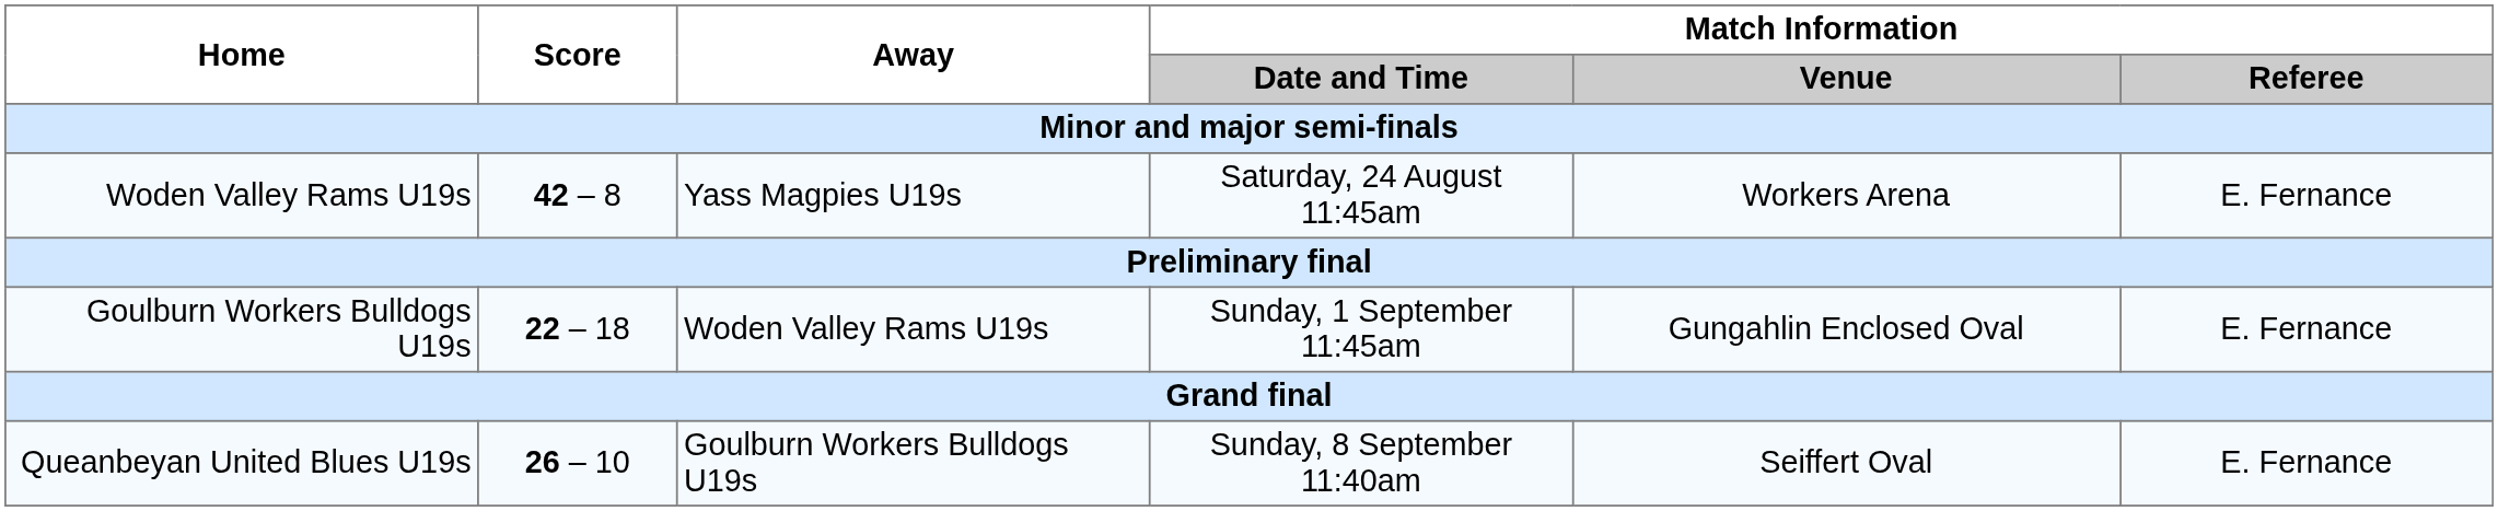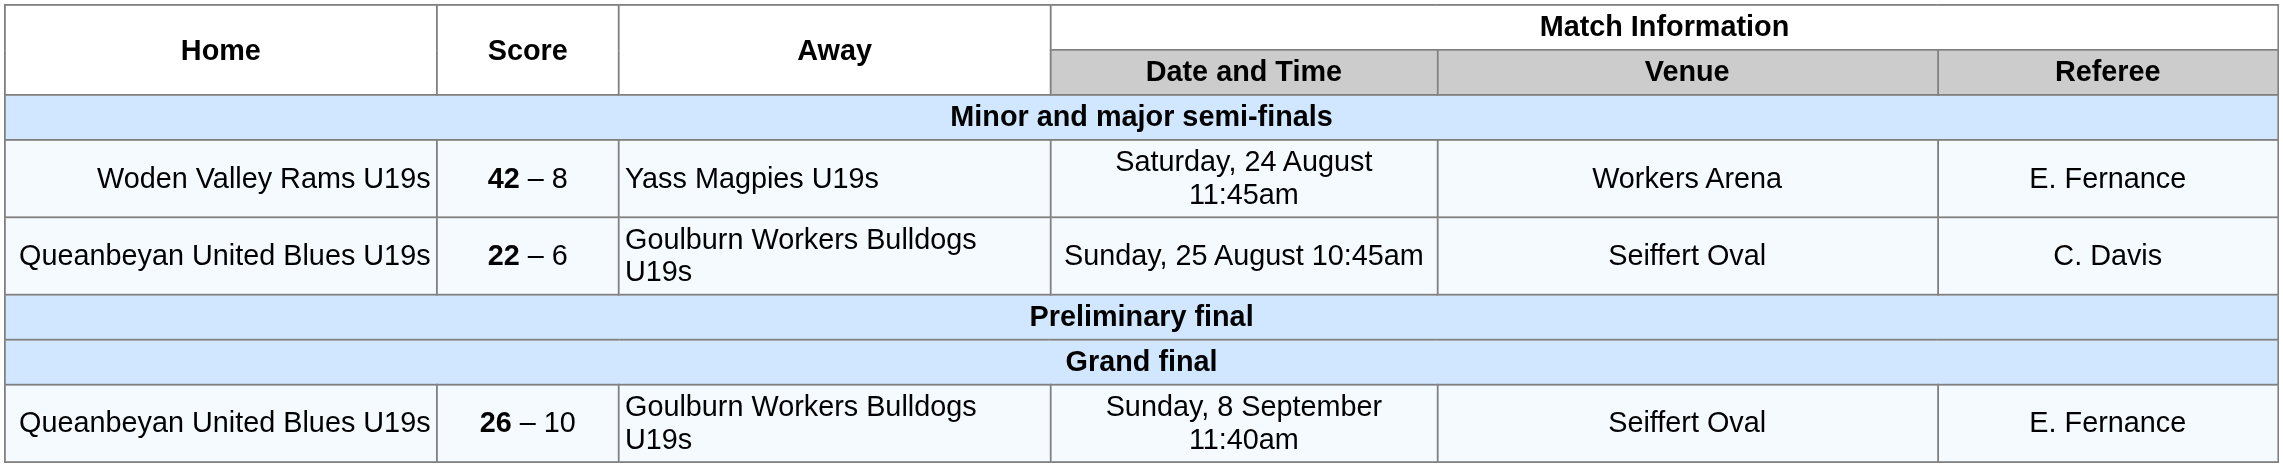+ row: Queanbeyan United Blues U19s | 22 – 6 | Goulburn Workers Bulldogs U19s | Sunday, 25 August 10:45am | Seiffert Oval | C. Davis
- row: Goulburn Workers Bulldogs U19s | 22 – 18 | Woden Valley Rams U19s | Sunday, 1 September 11:45am | Gungahlin Enclosed Oval | E. Fernance
